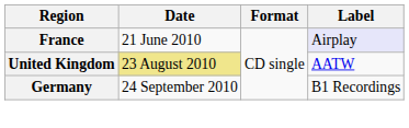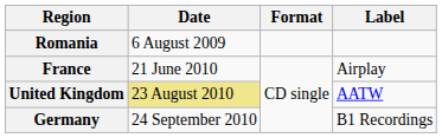+ row: Romania | 6 August 2009
France | Label: lavender background -> no background
